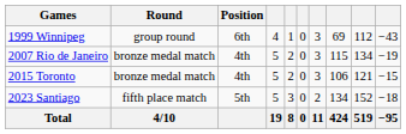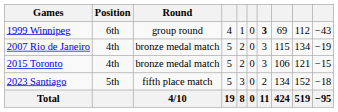columns swapped: Round <-> Position
1999 Winnipeg | column 7: normal -> bold
